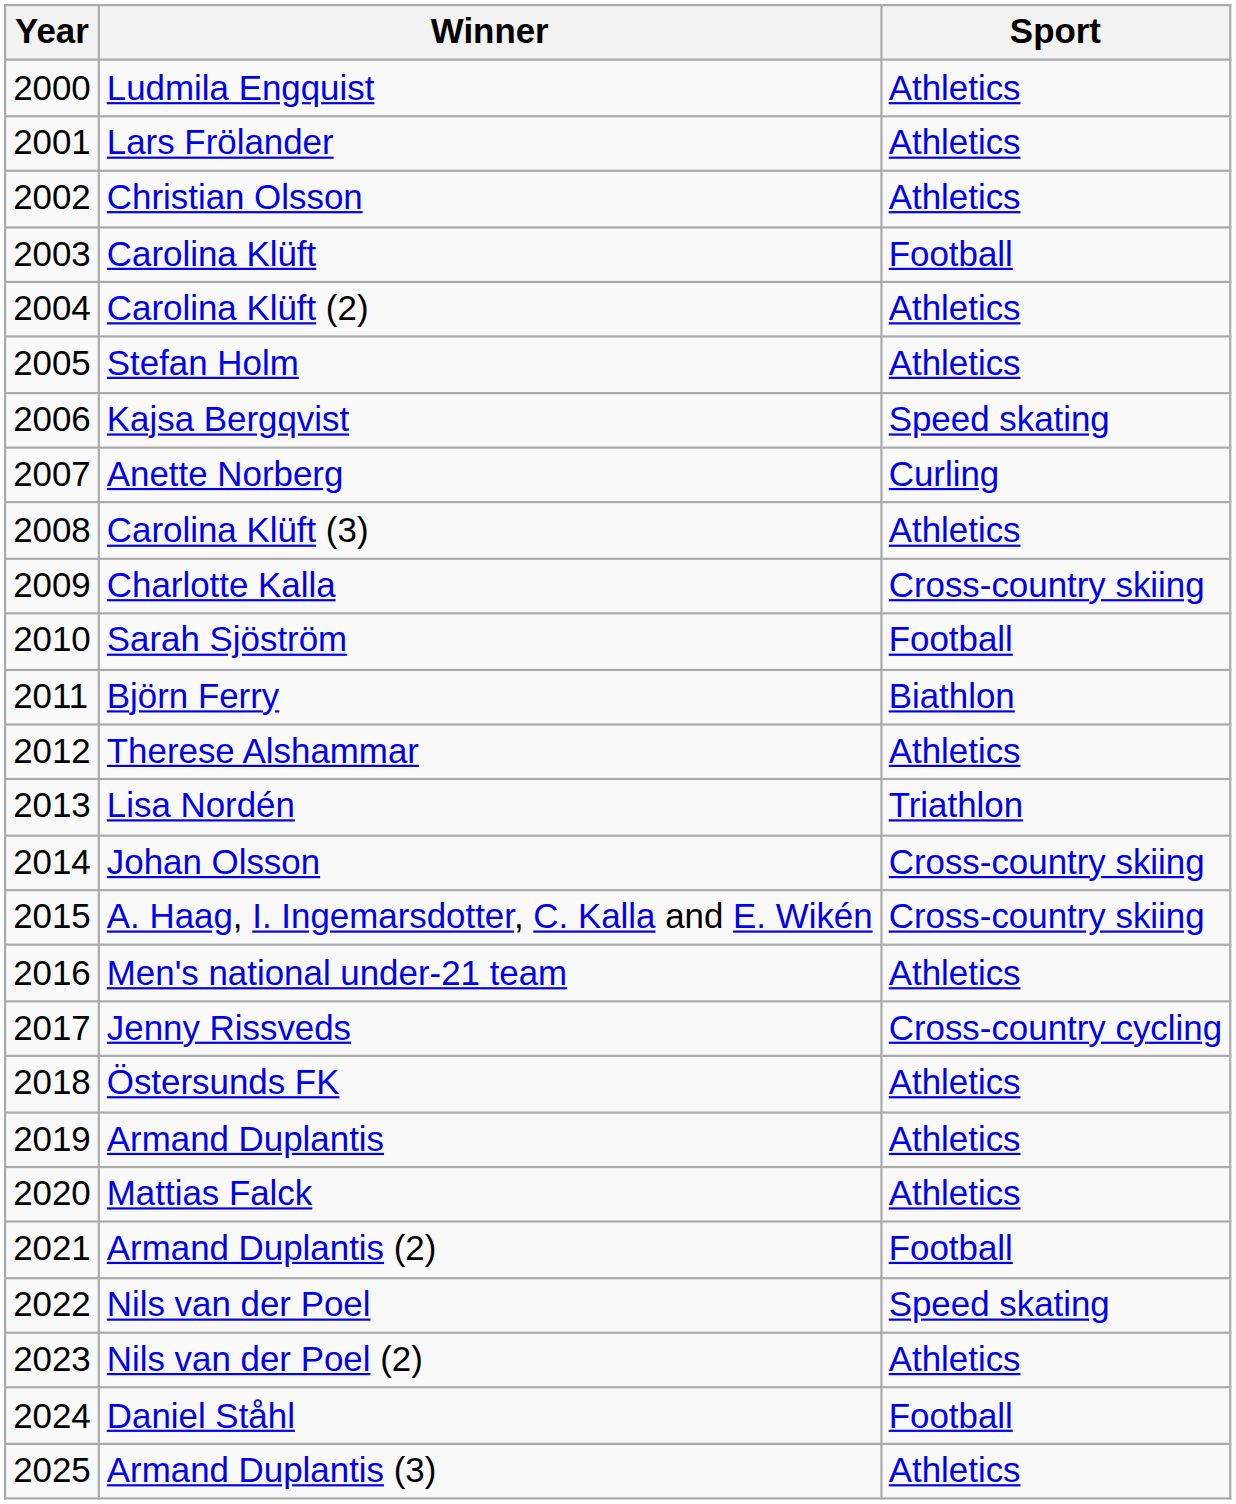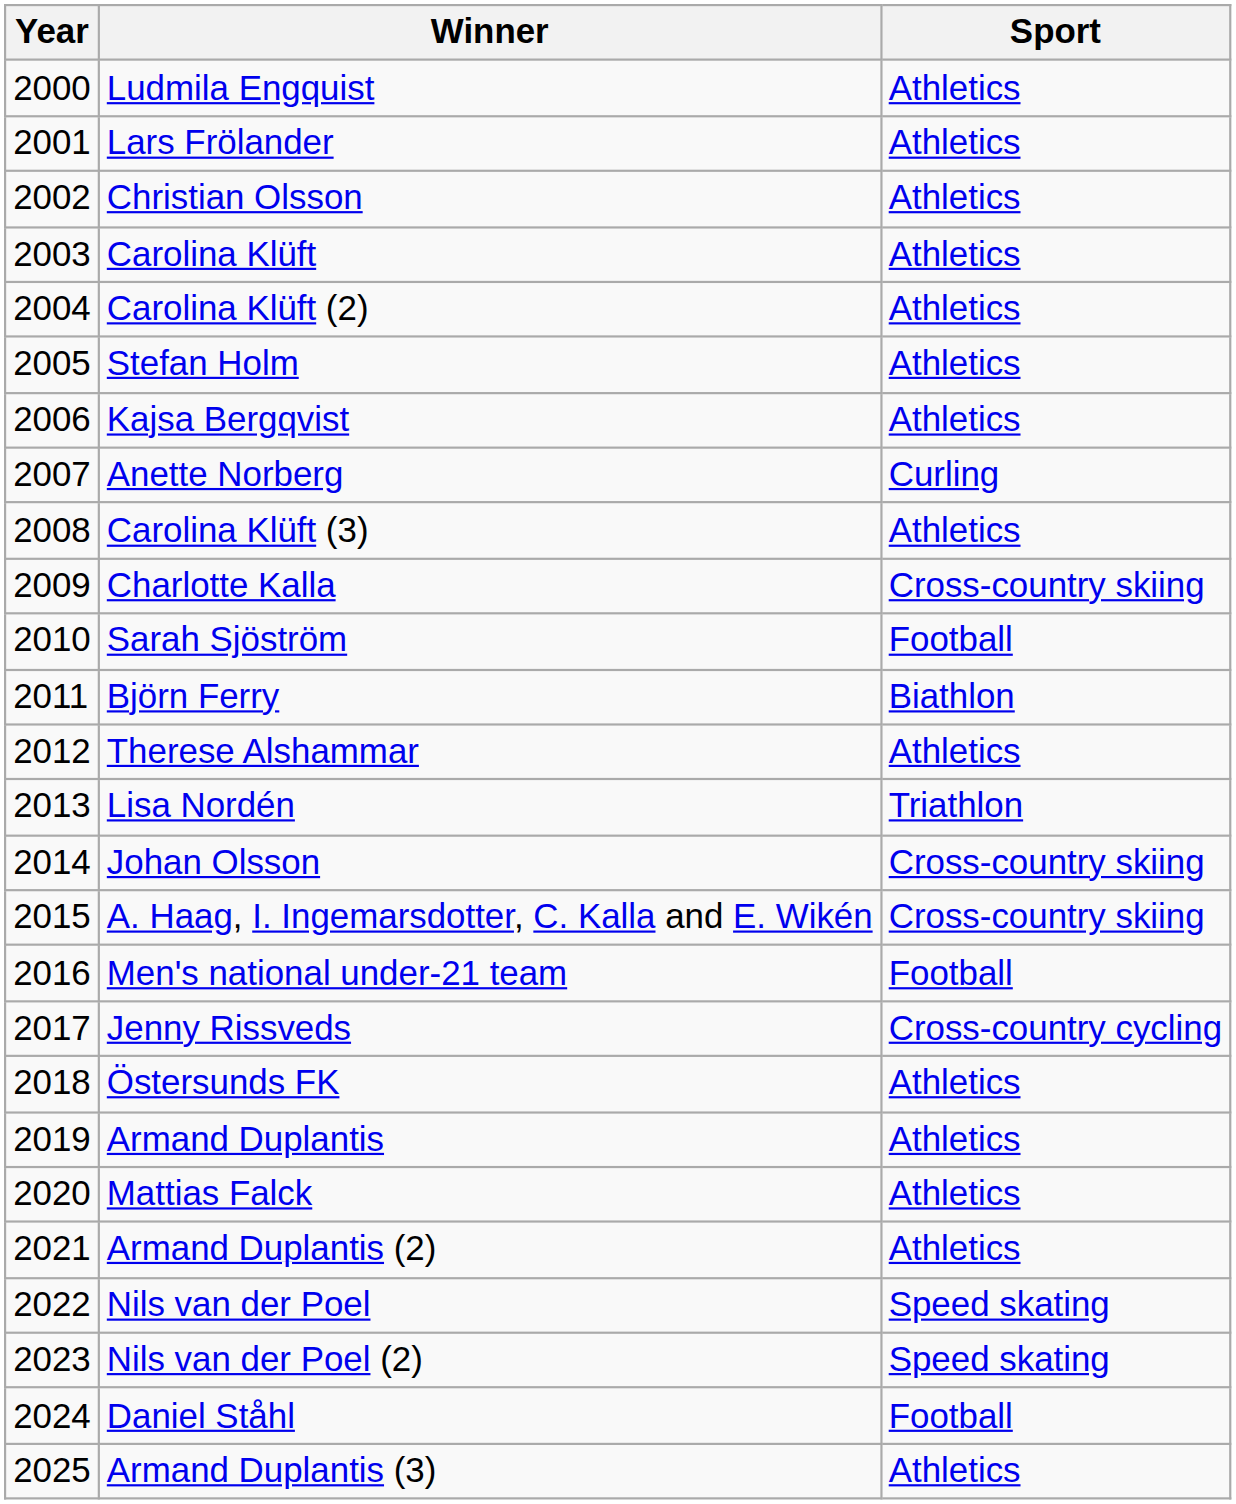Carolina Klüft | Sport: Football -> Athletics
Kajsa Bergqvist | Sport: Speed skating -> Athletics
Men's national under-21 team | Sport: Athletics -> Football
Armand Duplantis (2) | Sport: Football -> Athletics
Nils van der Poel (2) | Sport: Athletics -> Speed skating
